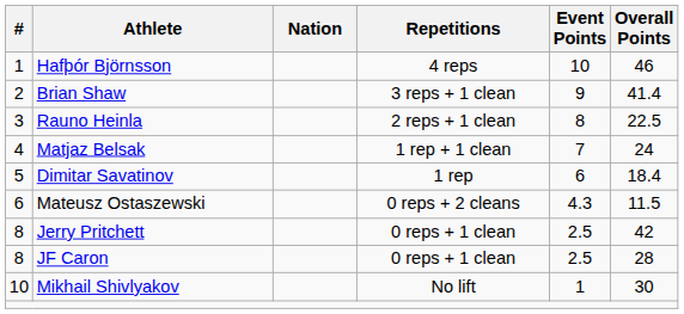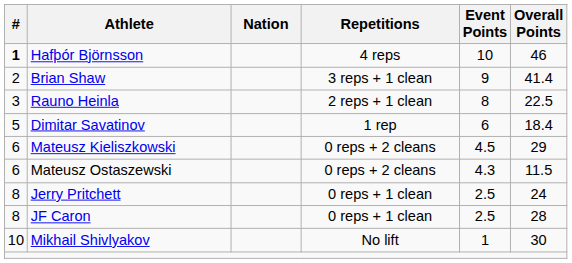Hafþór Björnsson | #: normal -> bold
- row: 4 | Matjaz Belsak | 1 rep + 1 clean | 7 | 24
+ row: 6 | Mateusz Kieliszkowski | 0 reps + 2 cleans | 4.5 | 29
Jerry Pritchett | Overall Points: 42 -> 24
